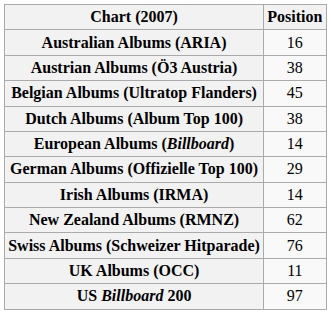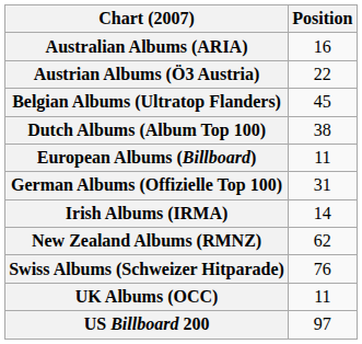Austrian Albums (Ö3 Austria) | Position: 38 -> 22
European Albums (Billboard) | Position: 14 -> 11
German Albums (Offizielle Top 100) | Position: 29 -> 31
